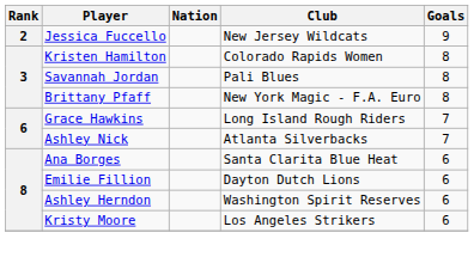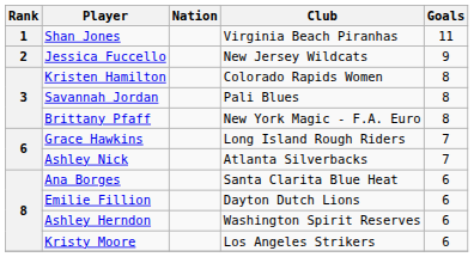+ row: 1 | Shan Jones | Virginia Beach Piranhas | 11
